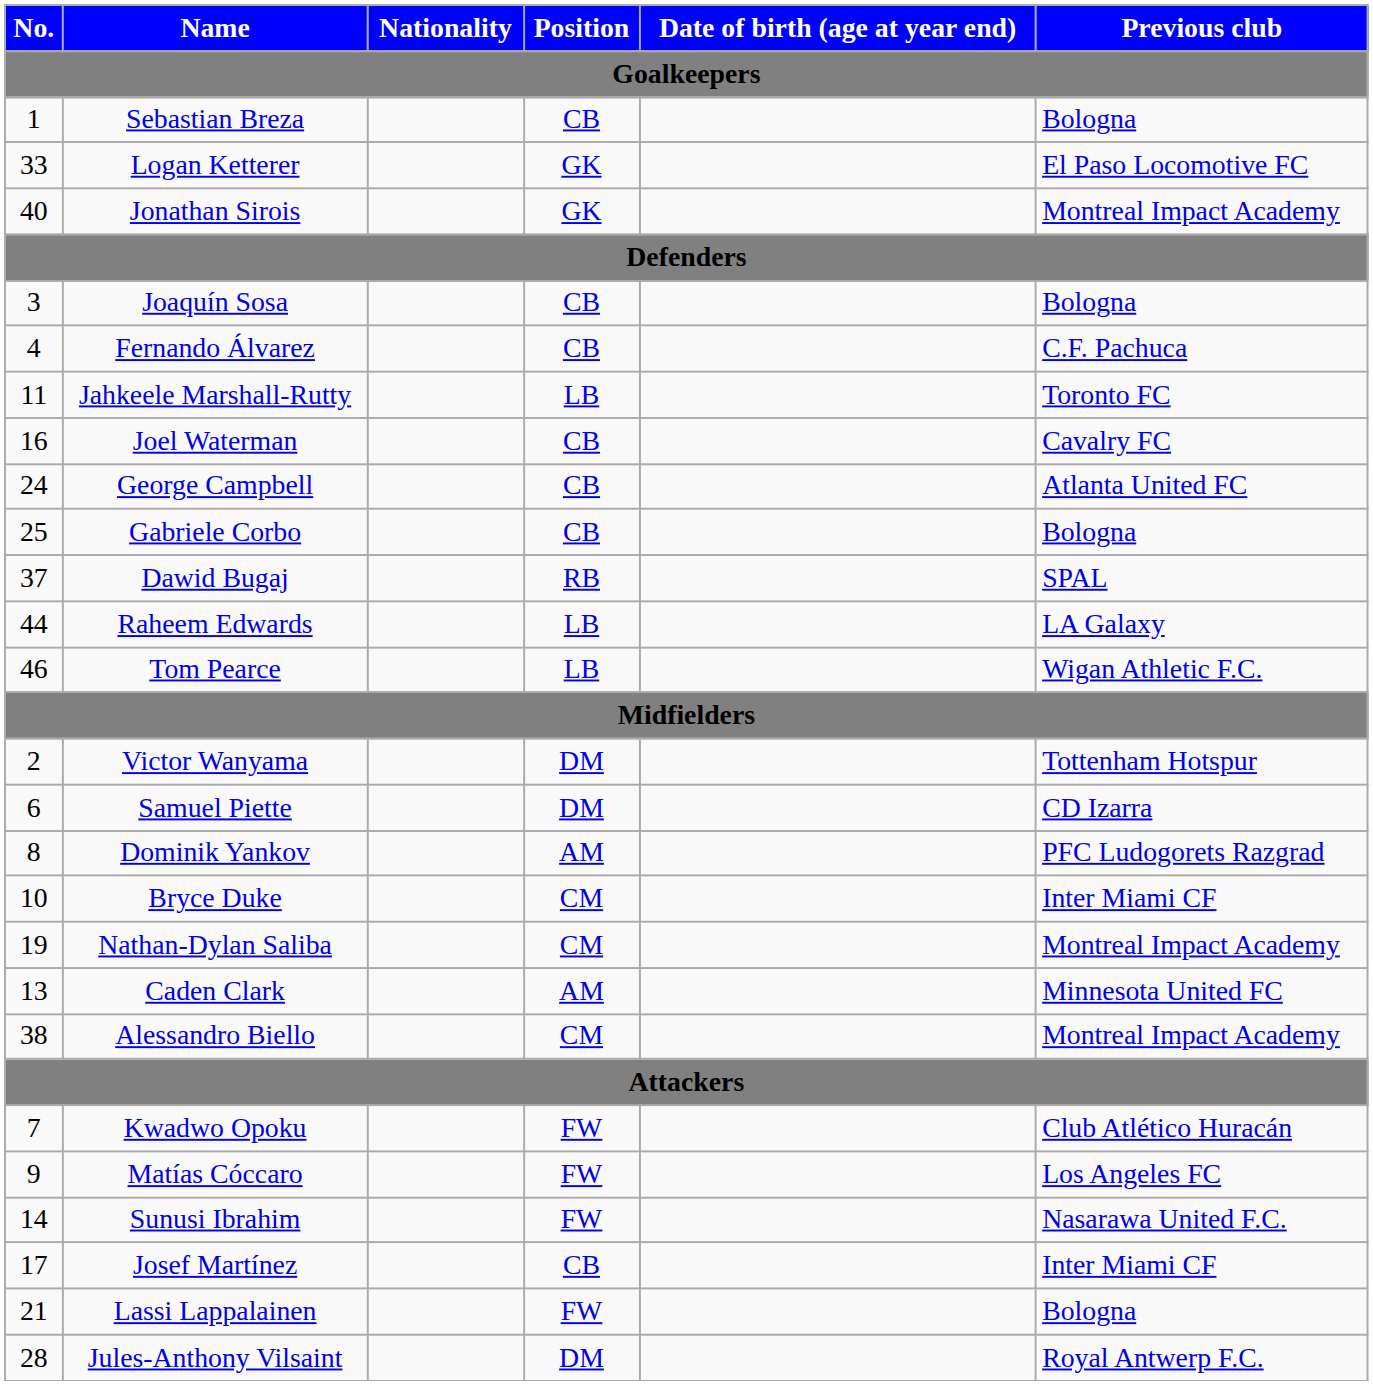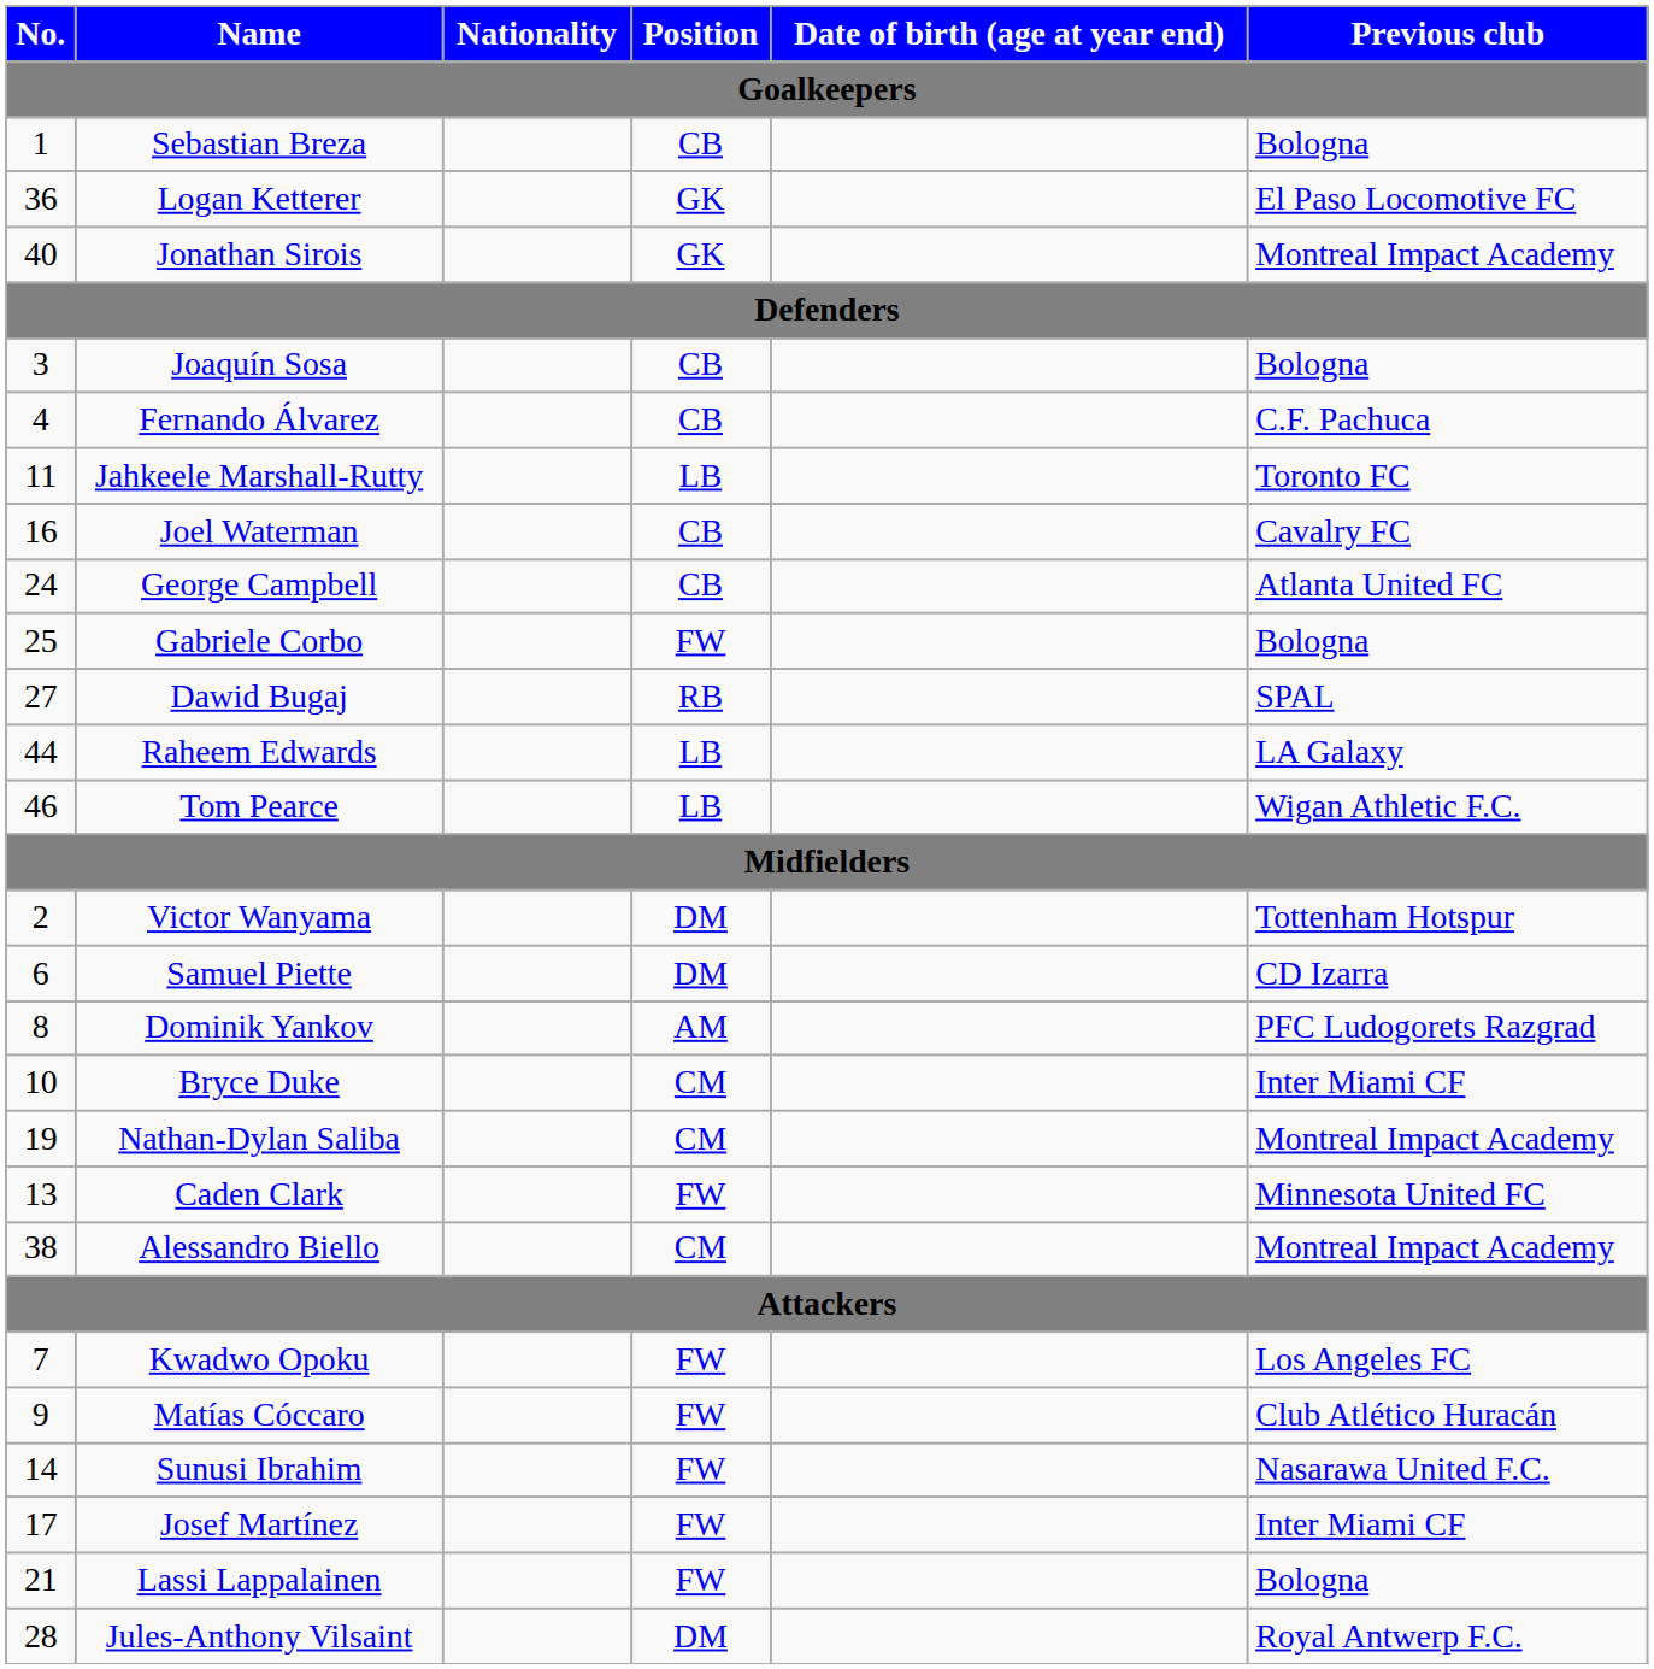Logan Ketterer | No.: 33 -> 36
Gabriele Corbo | Position: CB -> FW
Dawid Bugaj | No.: 37 -> 27
Caden Clark | Position: AM -> FW
Kwadwo Opoku | Previous club: Club Atlético Huracán -> Los Angeles FC
Matías Cóccaro | Previous club: Los Angeles FC -> Club Atlético Huracán
Josef Martínez | Position: CB -> FW
